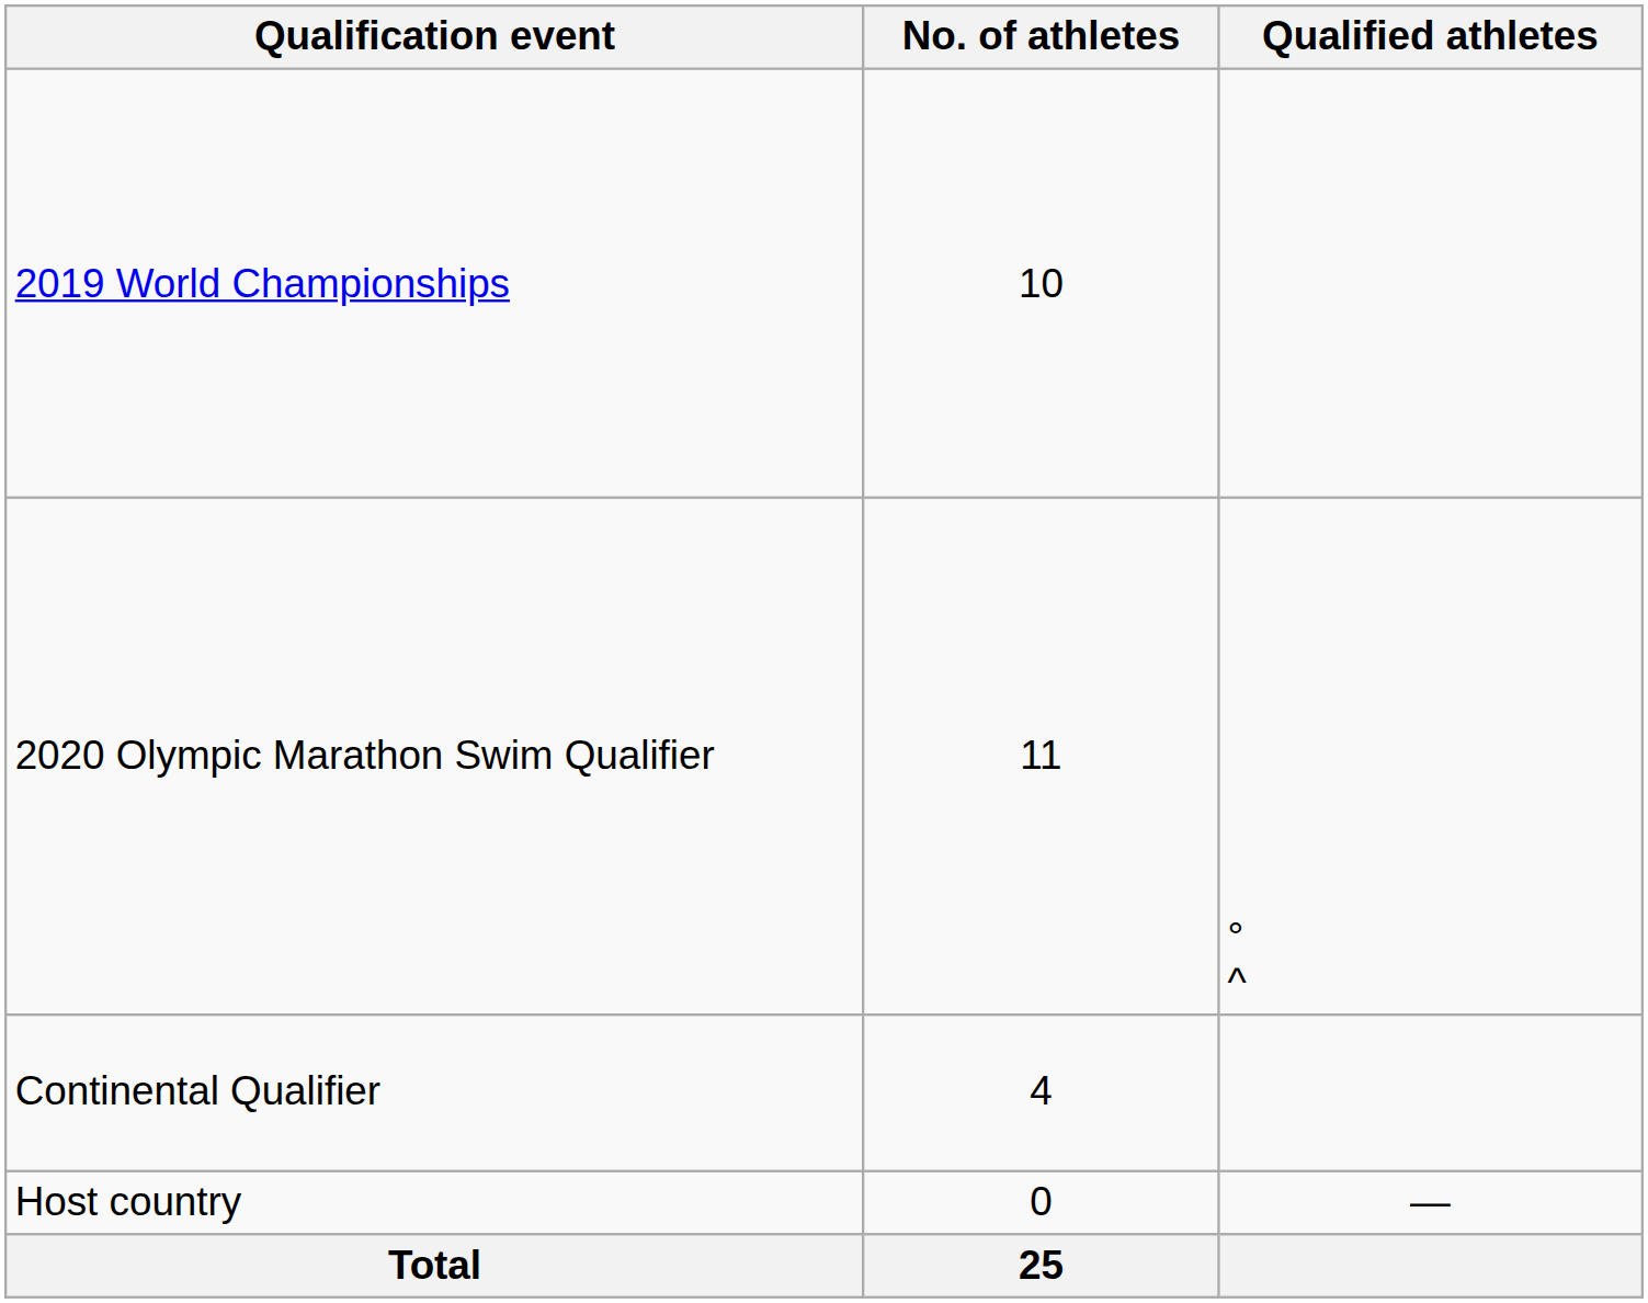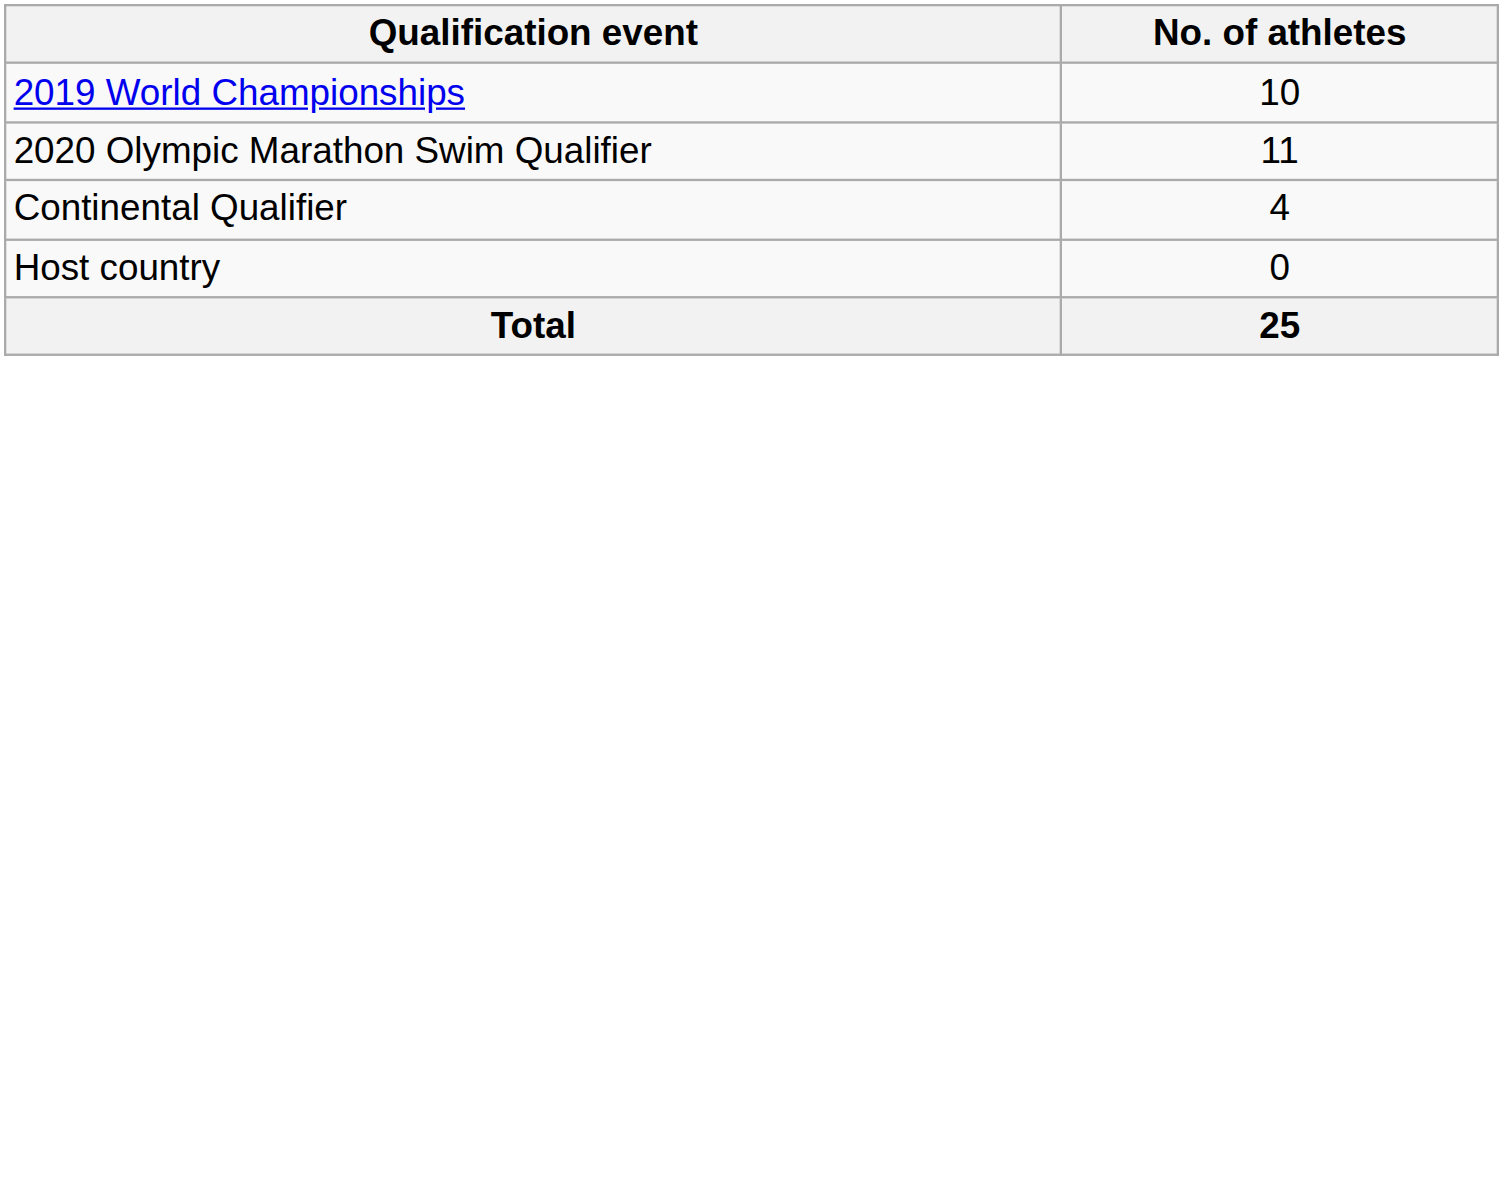- column: Qualified athletes | ° ^ | —
